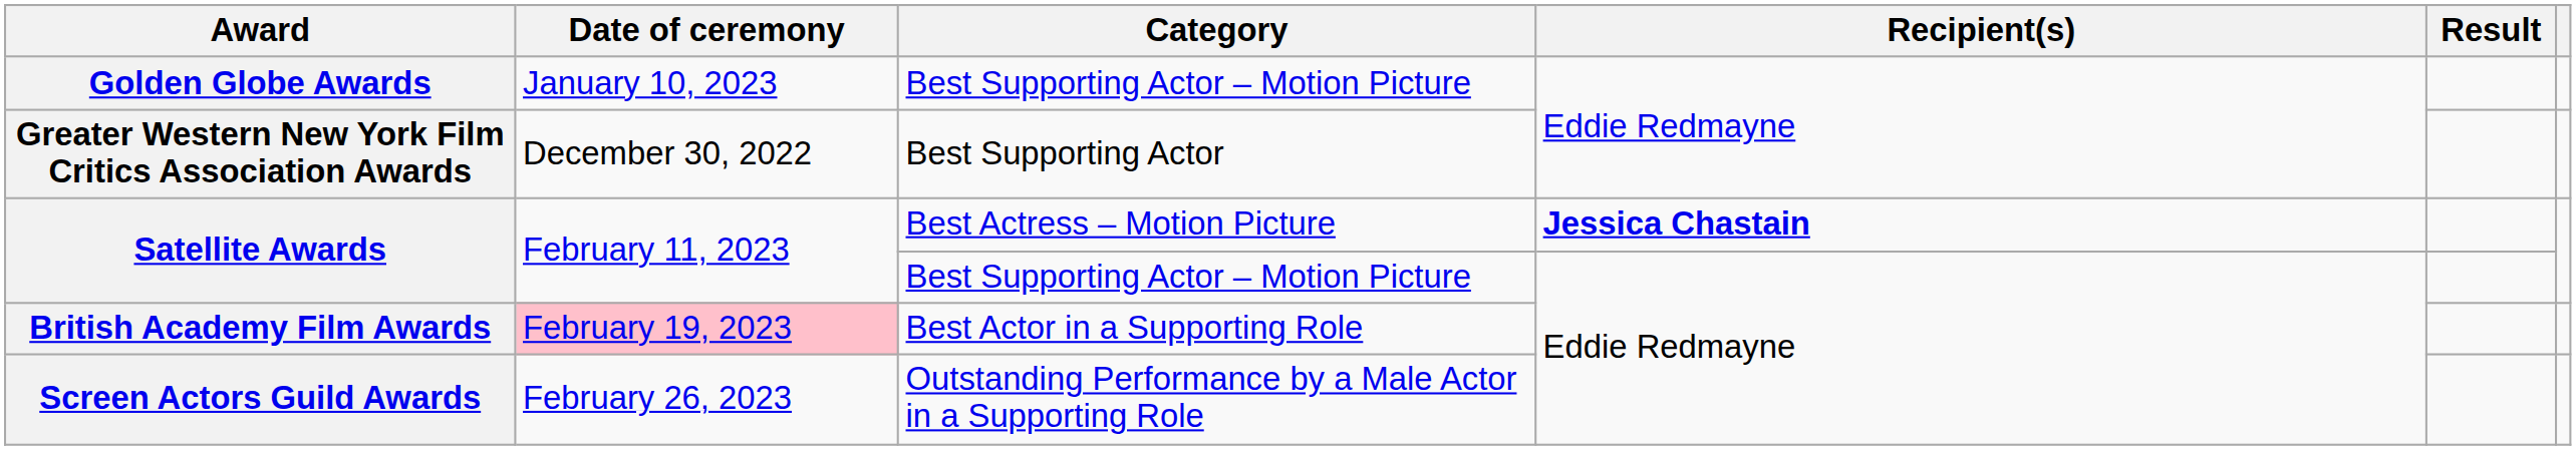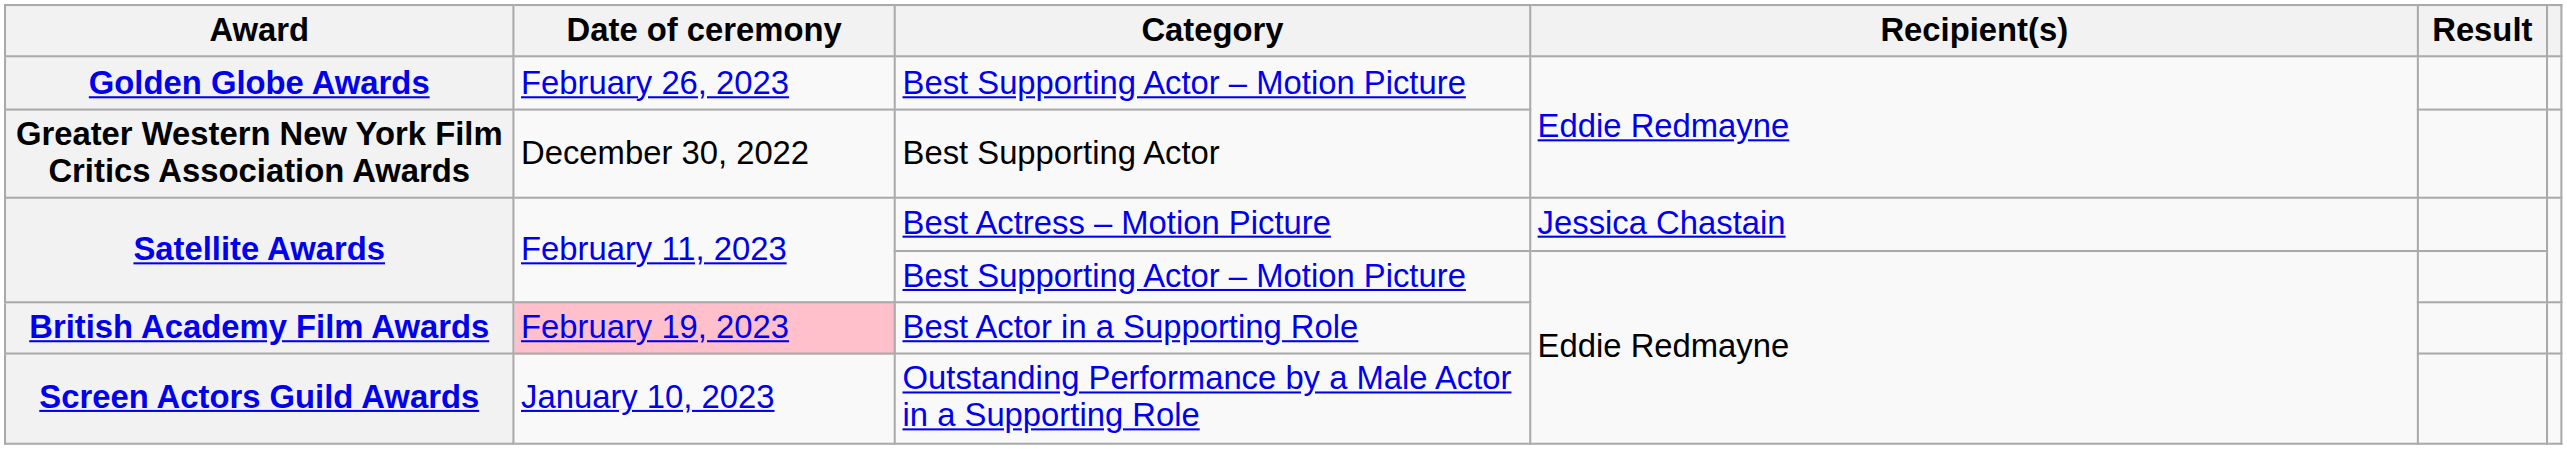Golden Globe Awards | Date of ceremony: January 10, 2023 -> February 26, 2023
Satellite Awards / Best Actress – Motion Picture | Recipient(s): bold -> normal
Screen Actors Guild Awards | Date of ceremony: February 26, 2023 -> January 10, 2023
